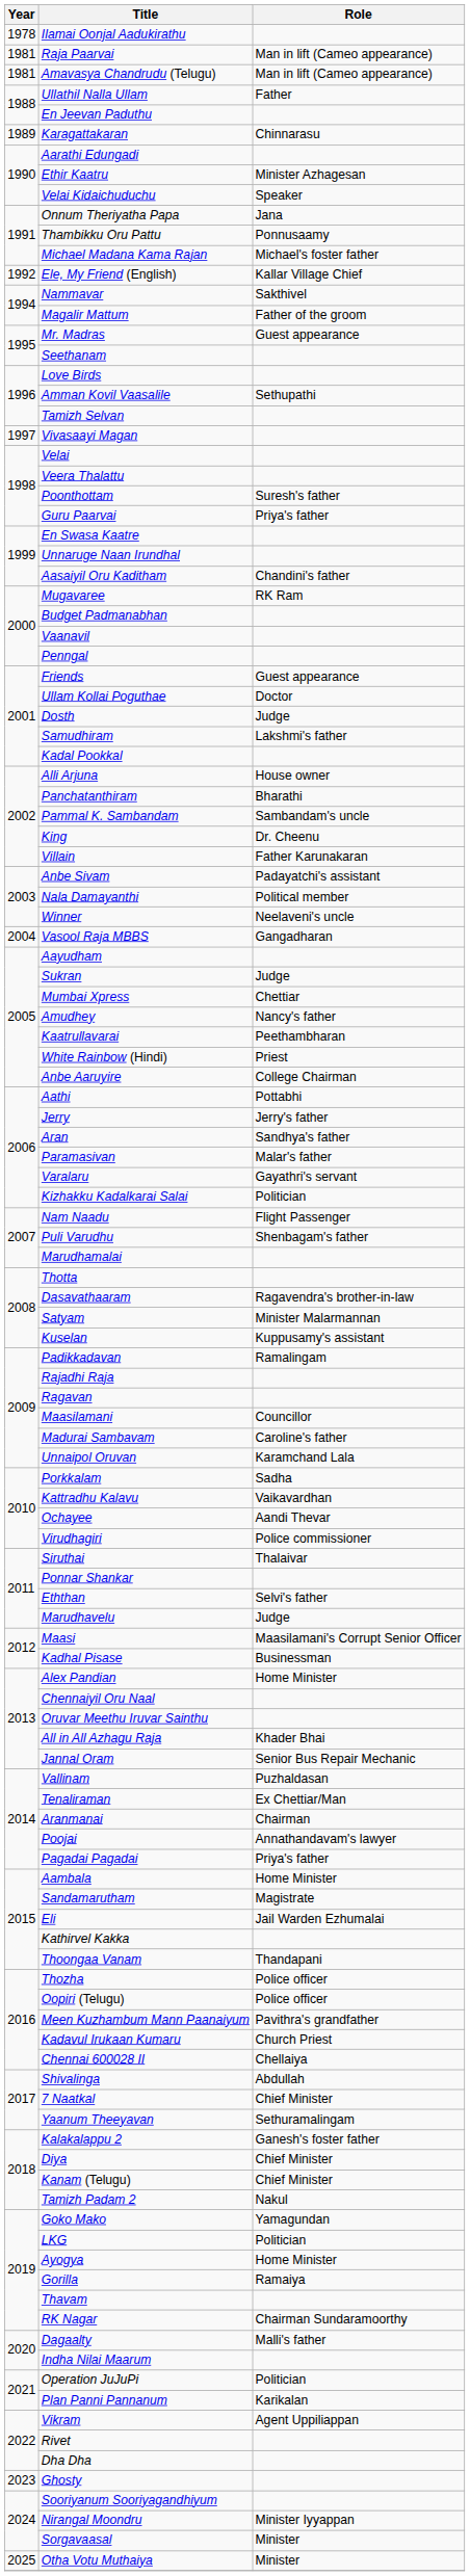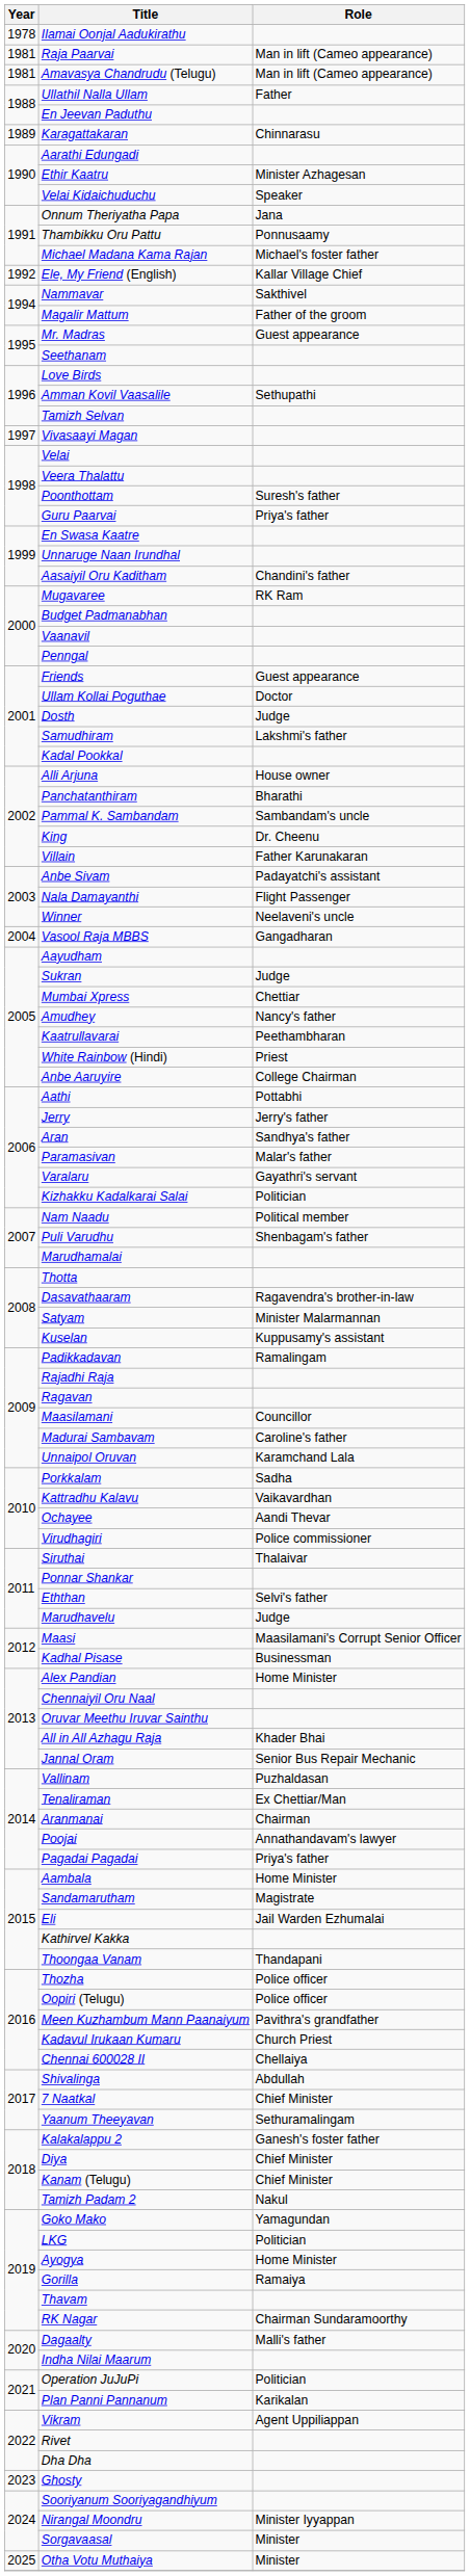Nala Damayanthi | Role: Political member -> Flight Passenger
Nam Naadu | Role: Flight Passenger -> Political member
